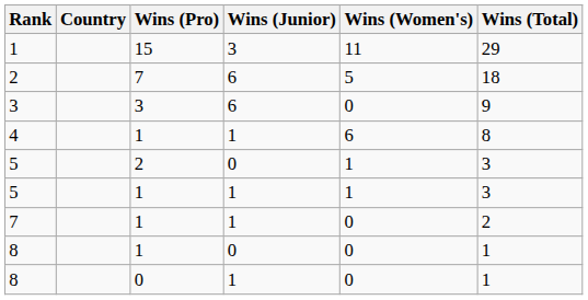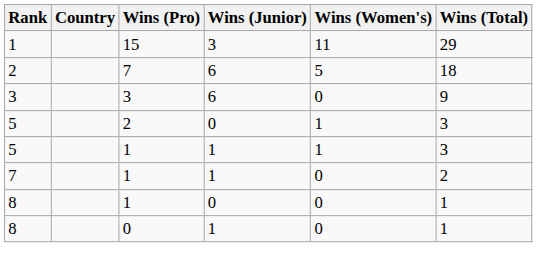- row: 4 | 1 | 1 | 6 | 8
